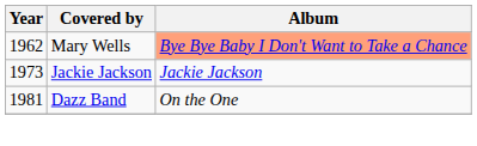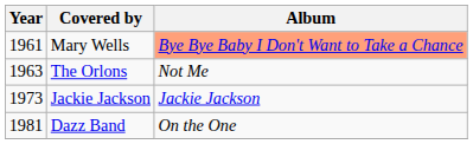Mary Wells | Year: 1962 -> 1961
+ row: 1963 | The Orlons | Not Me
